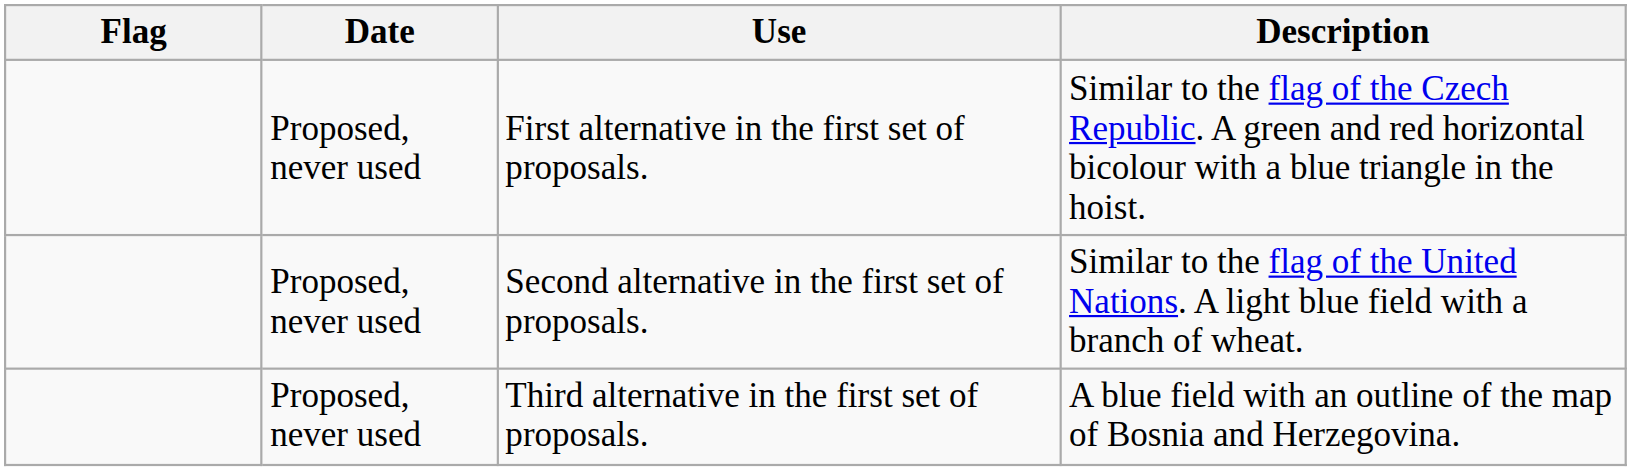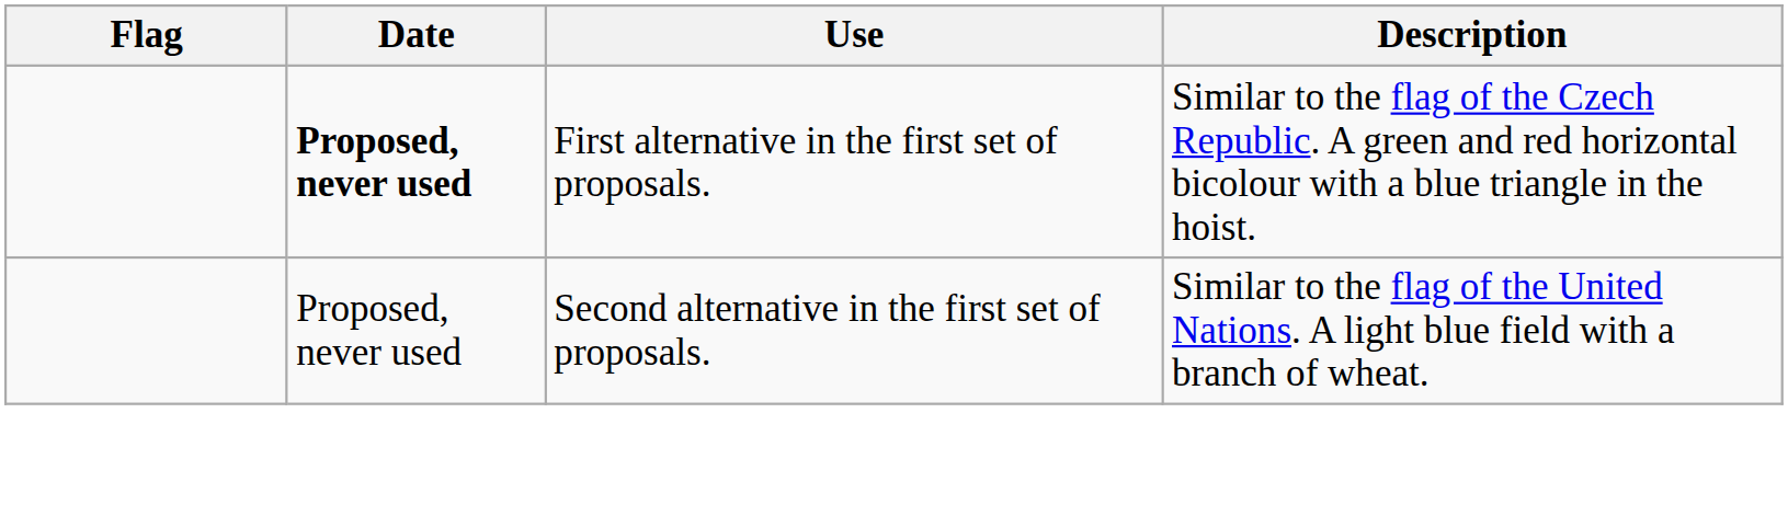First alternative in the first set of proposals. | Date: normal -> bold
- row: Proposed, never used | Third alternative in the first set of proposals. | A blue field with an outline of the map of Bosnia and Herzegovina.
